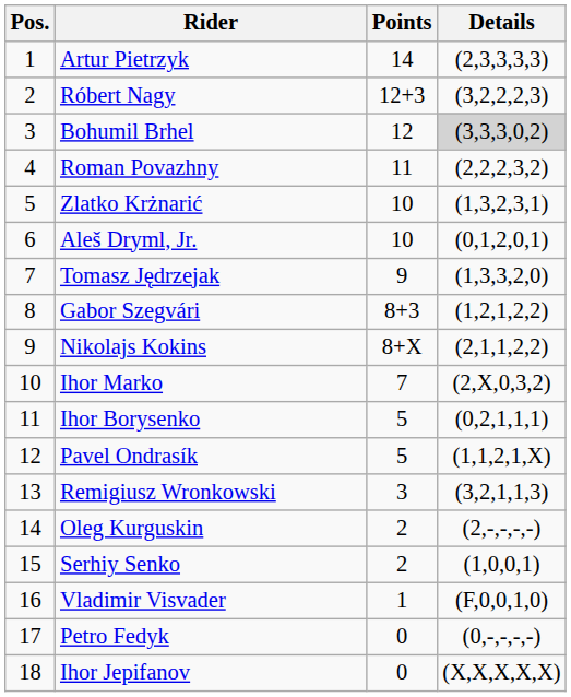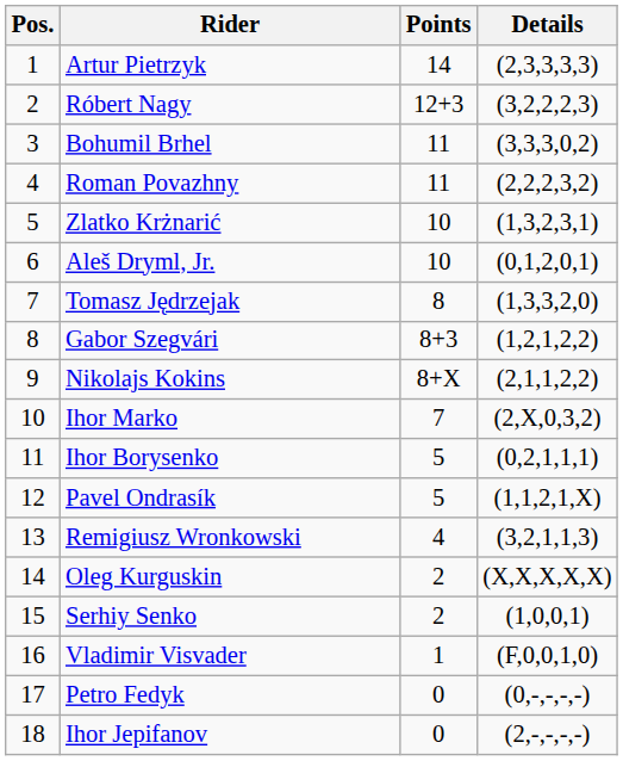Bohumil Brhel | Points: 12 -> 11
Bohumil Brhel | Details: lightgrey background -> no background
Tomasz Jędrzejak | Points: 9 -> 8
Remigiusz Wronkowski | Points: 3 -> 4
Oleg Kurguskin | Details: (2,-,-,-,-) -> (X,X,X,X,X)
Ihor Jepifanov | Details: (X,X,X,X,X) -> (2,-,-,-,-)
